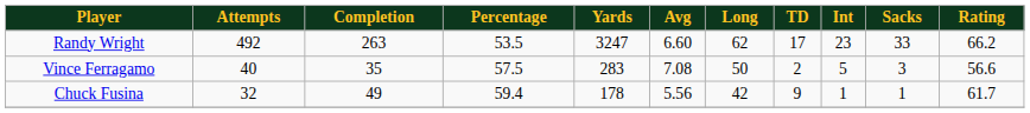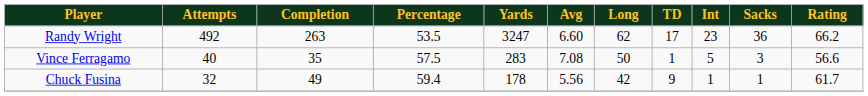Randy Wright | Sacks: 33 -> 36
Vince Ferragamo | TD: 2 -> 1
